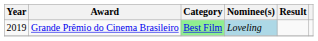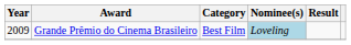Grande Prêmio do Cinema Brasileiro | Year: 2019 -> 2009
Grande Prêmio do Cinema Brasileiro | Category: lightgreen background -> no background
